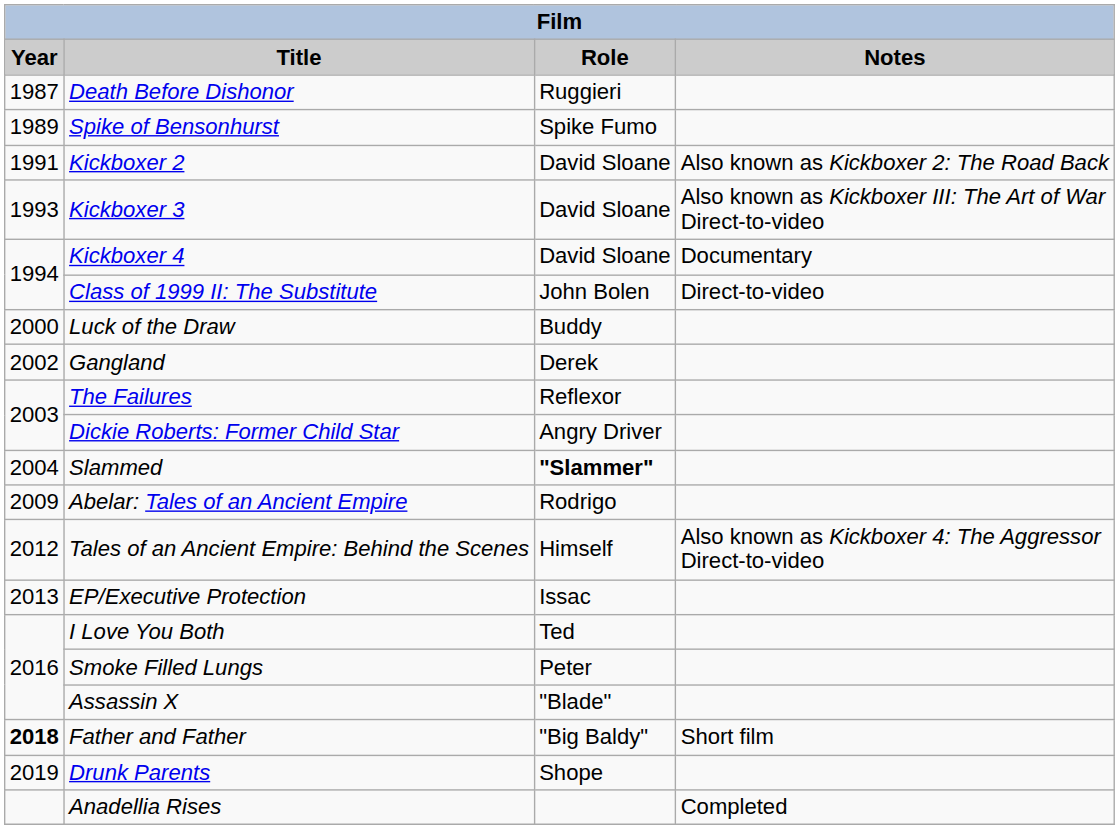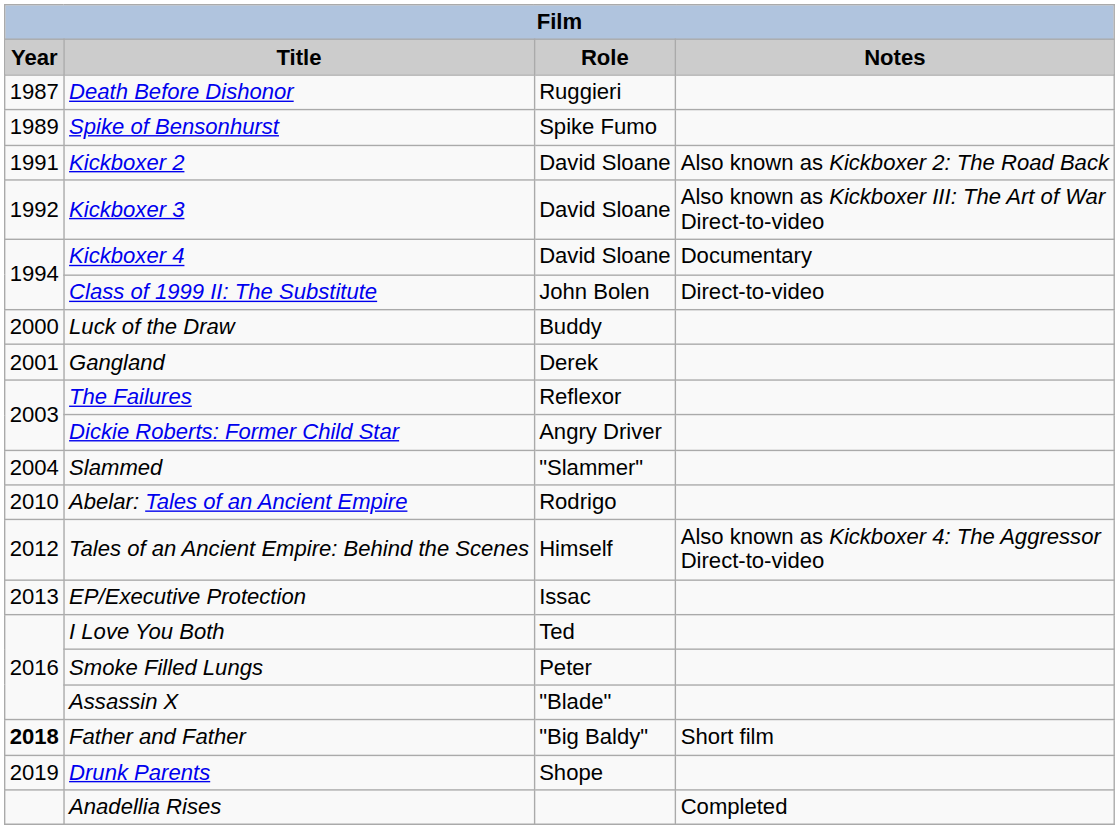Kickboxer 3 | Year: 1993 -> 1992
Gangland | Year: 2002 -> 2001
Slammed | Role: bold -> normal
Abelar: Tales of an Ancient Empire | Year: 2009 -> 2010
